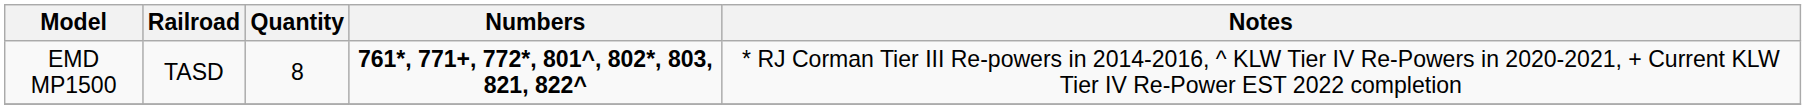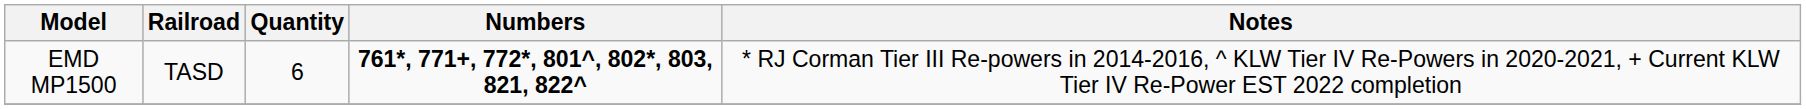EMD MP1500 | Quantity: 8 -> 6
